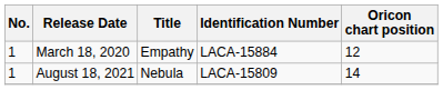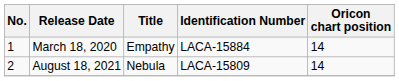March 18, 2020 | Oricon chart position: 12 -> 14
August 18, 2021 | No.: 1 -> 2
